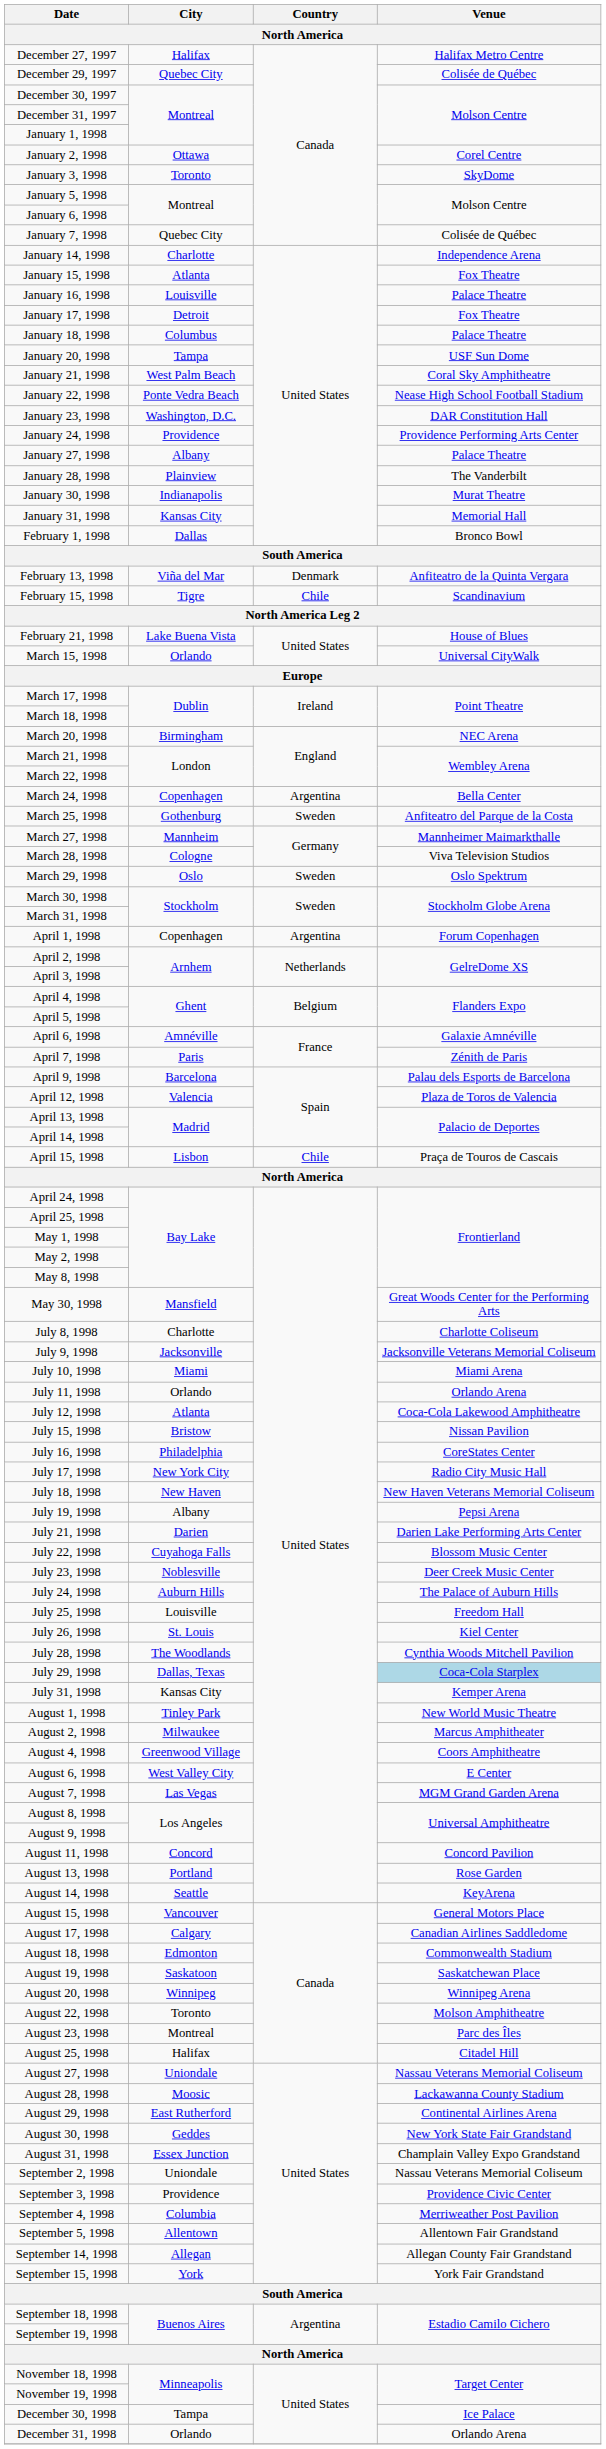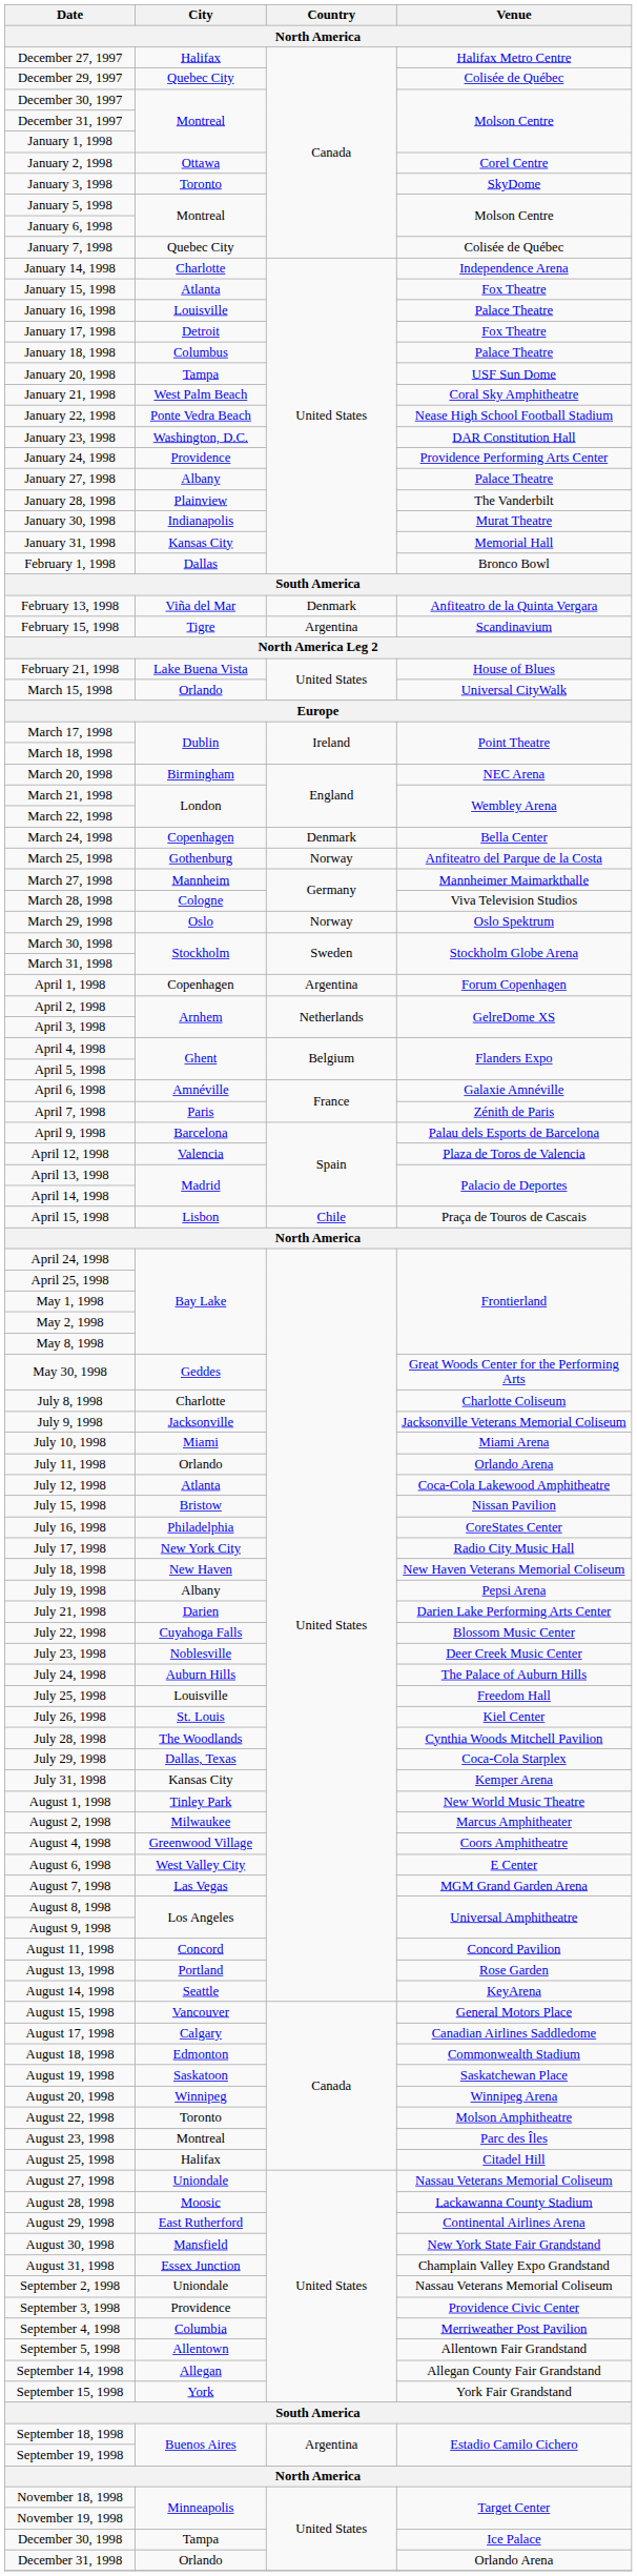February 15, 1998 | Country: Chile -> Argentina
March 24, 1998 | Country: Argentina -> Denmark
March 25, 1998 | Country: Sweden -> Norway
March 29, 1998 | Country: Sweden -> Norway
May 30, 1998 | City: Mansfield -> Geddes
July 29, 1998 | Venue: lightblue background -> no background
August 30, 1998 | City: Geddes -> Mansfield
